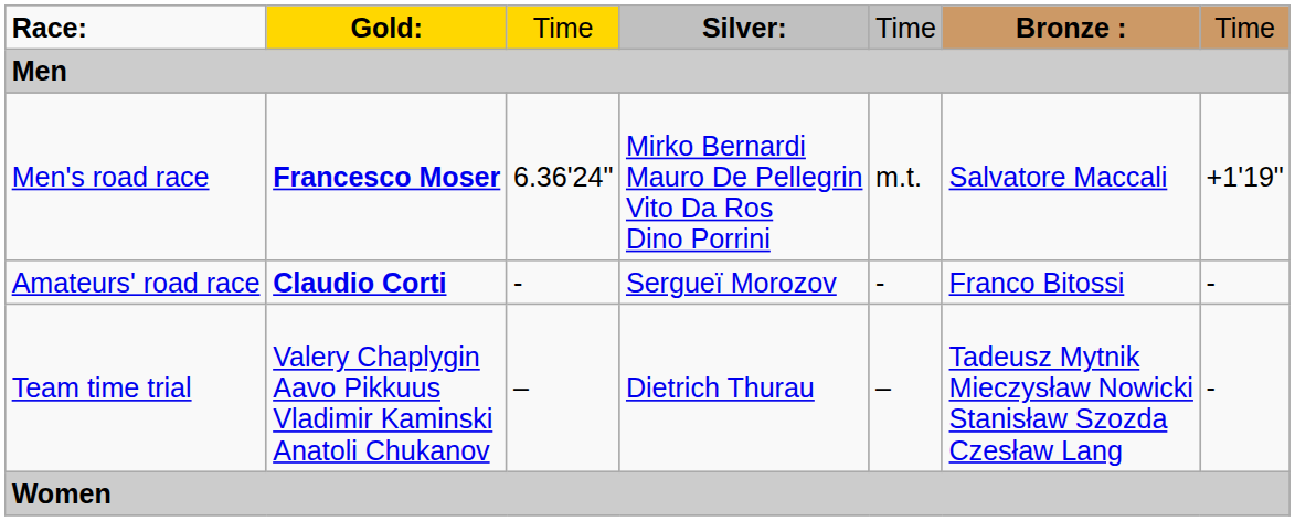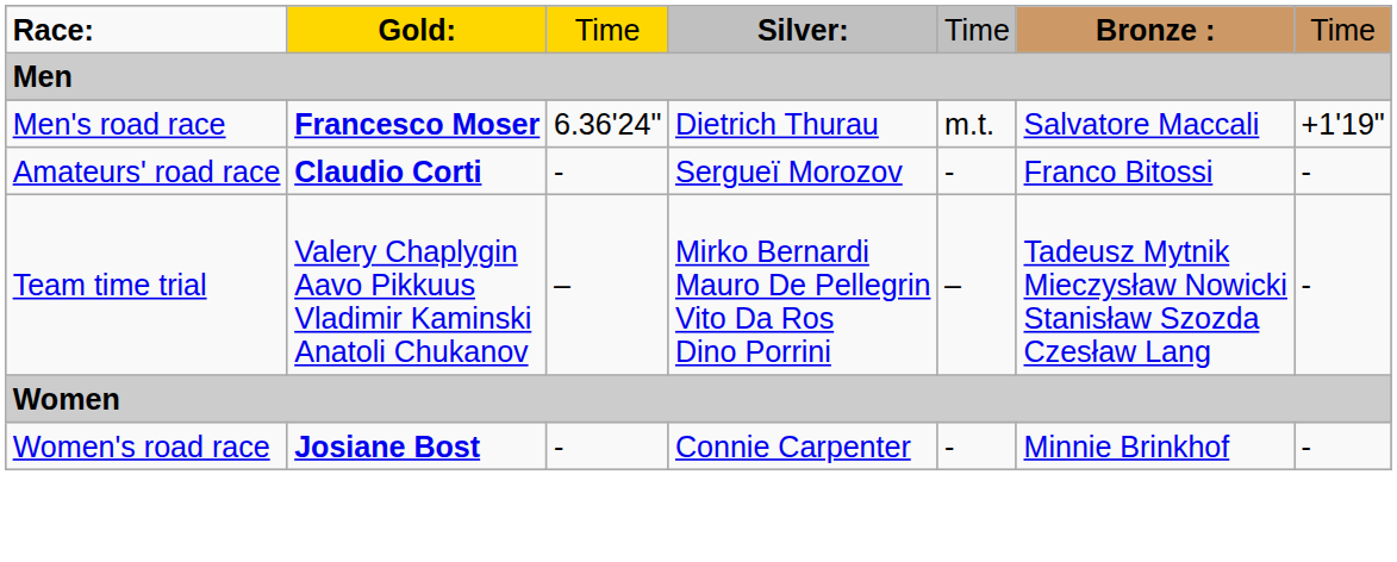Men's road race | column 4: Mirko Bernardi Mauro De Pellegrin Vito Da Ros Dino Porrini -> Dietrich Thurau
Team time trial | column 4: Dietrich Thurau -> Mirko Bernardi Mauro De Pellegrin Vito Da Ros Dino Porrini
+ row: Women's road race | Josiane Bost | - | Connie Carpenter | - | Minnie Brinkhof | -
